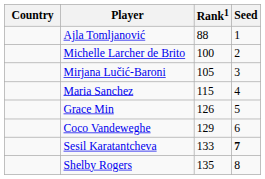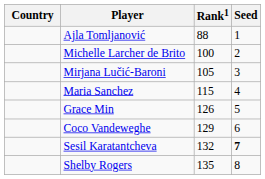Sesil Karatantcheva | Rank1: 133 -> 132
